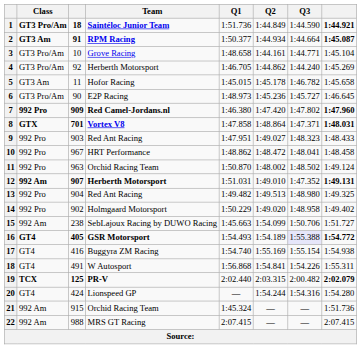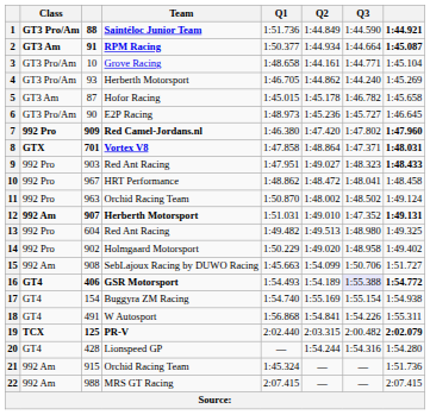1 | column 3: 18 -> 88
4 | column 3: 92 -> 93
5 | column 3: 11 -> 87
9 | column 8: normal -> bold
13 | column 3: 904 -> 604
15 | column 3: 238 -> 908
16 | column 3: 405 -> 406
17 | column 3: 416 -> 154
20 | column 3: 424 -> 428
